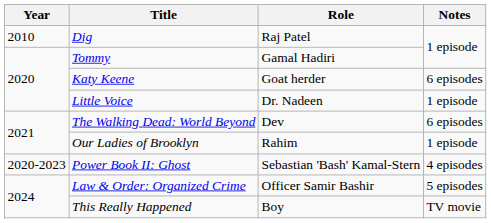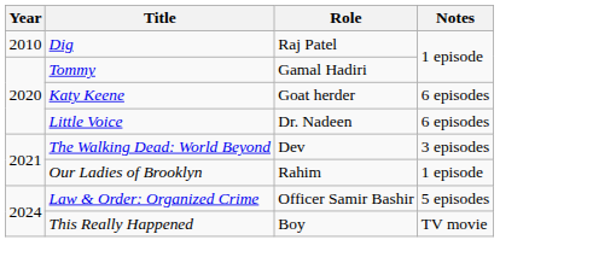Little Voice | Notes: 1 episode -> 6 episodes
The Walking Dead: World Beyond | Notes: 6 episodes -> 3 episodes
- row: 2020-2023 | Power Book II: Ghost | Sebastian 'Bash' Kamal-Stern | 4 episodes
